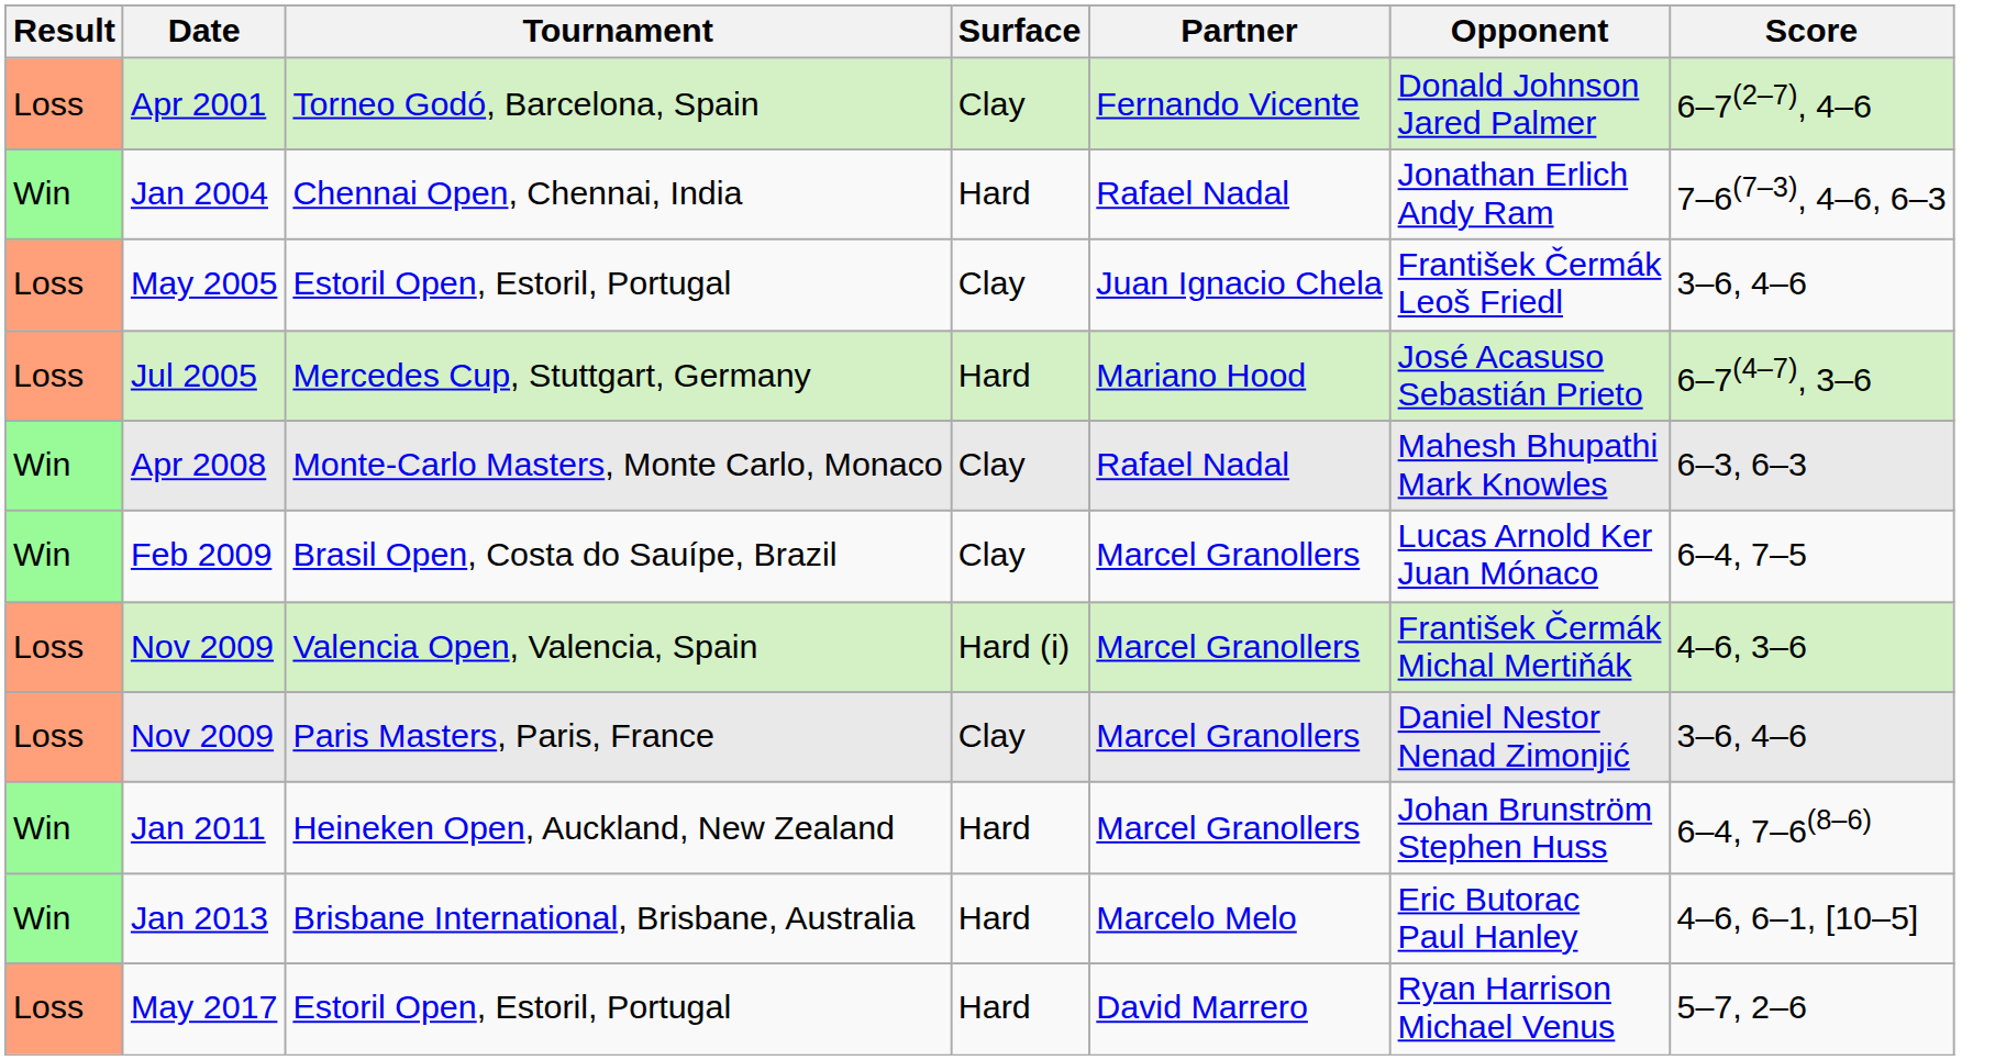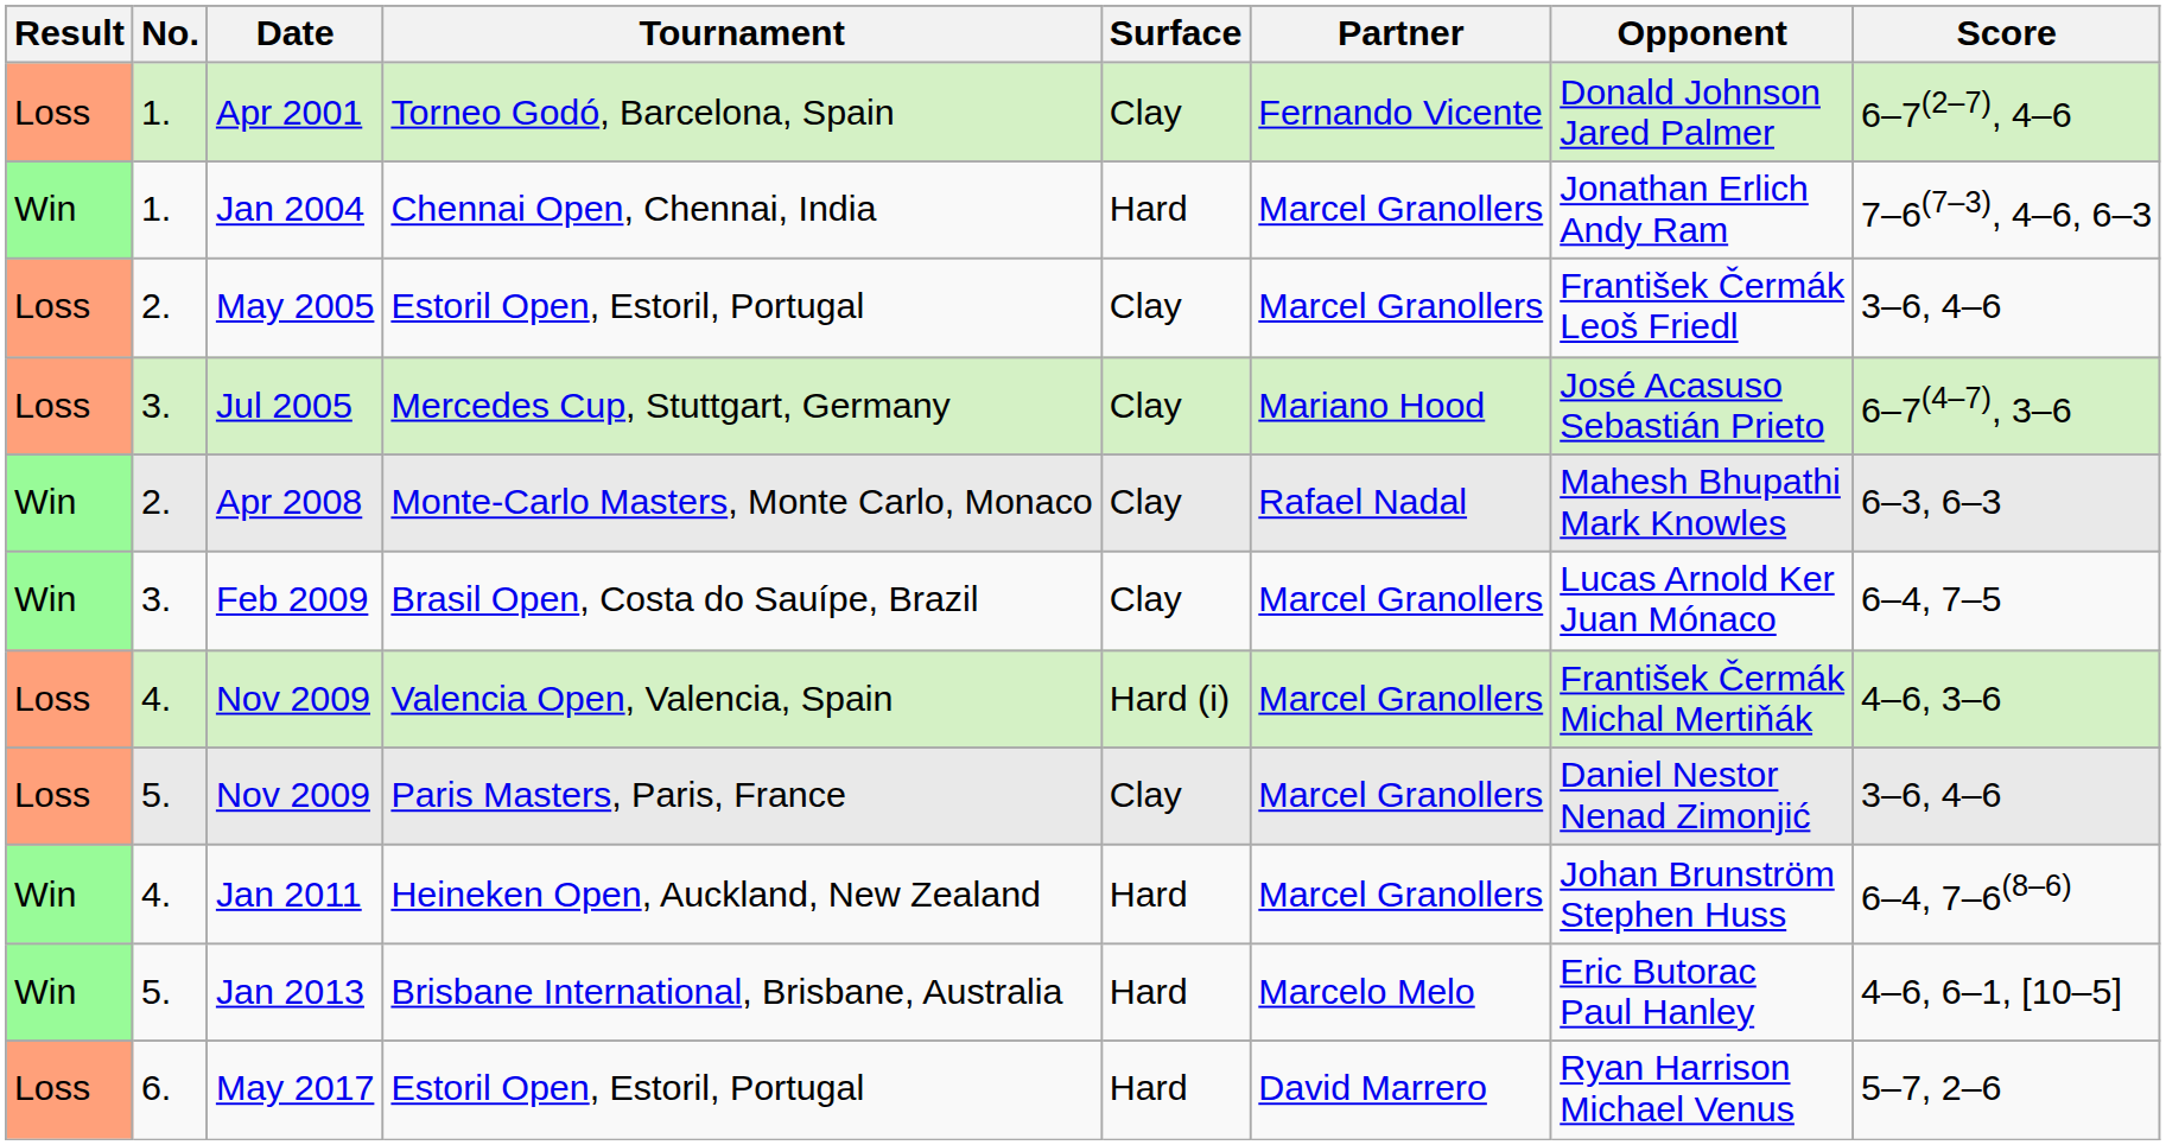+ column: No. | 1. | 1. | 2. | 3. | 2. | 3. | 4. | 5. | 4. | 5. | 6.
Jan 2004 | Partner: Rafael Nadal -> Marcel Granollers
May 2005 | Partner: Juan Ignacio Chela -> Marcel Granollers
Jul 2005 | Surface: Hard -> Clay
